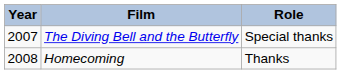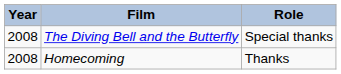The Diving Bell and the Butterfly | Year: 2007 -> 2008
